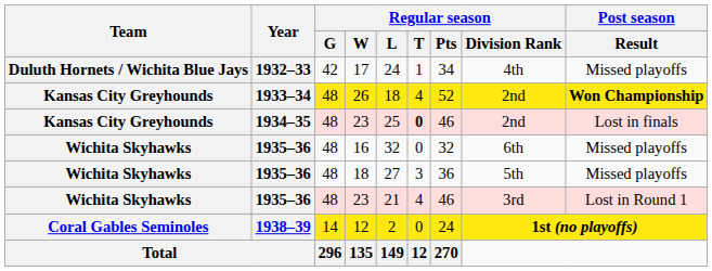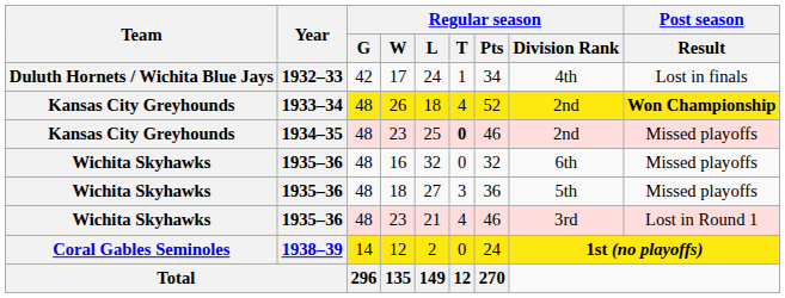17 | Post season / Result: Missed playoffs -> Lost in finals
1934–35 / 23 | Post season / Result: Lost in finals -> Missed playoffs
